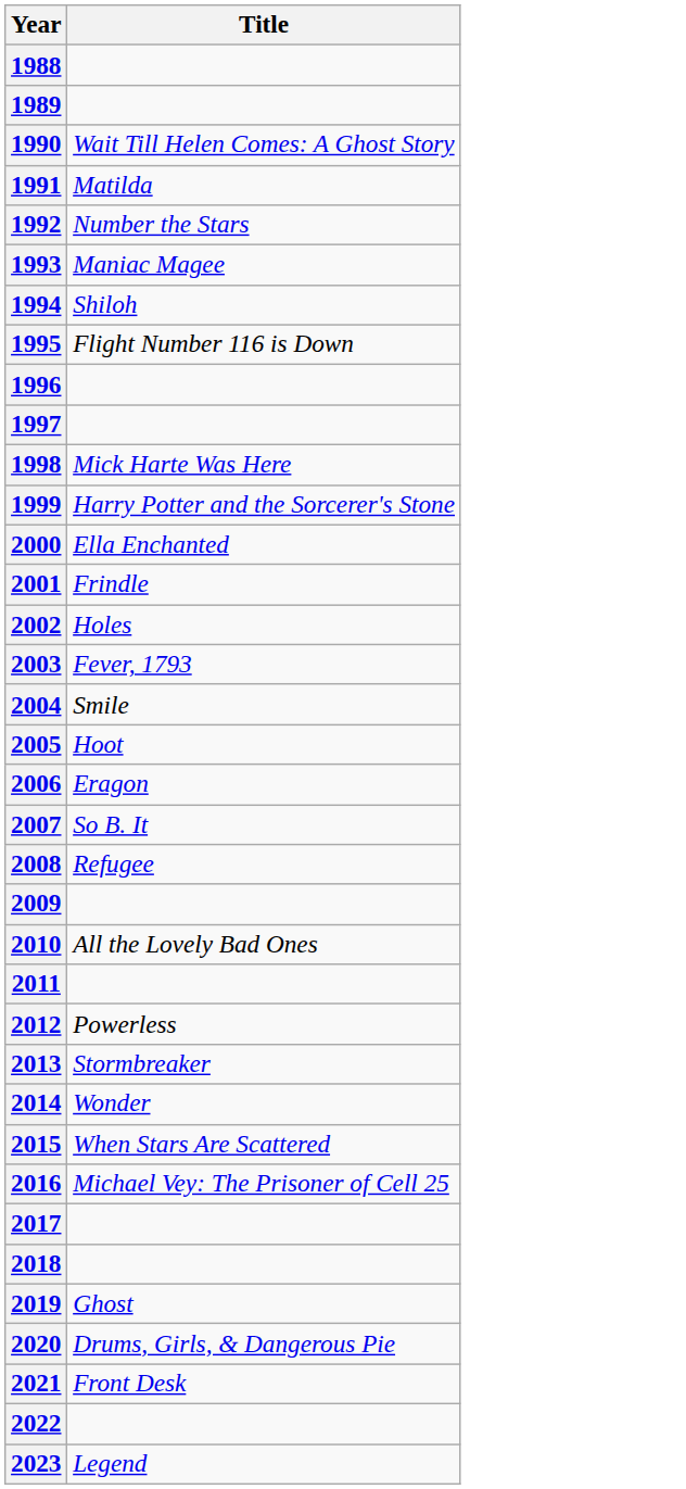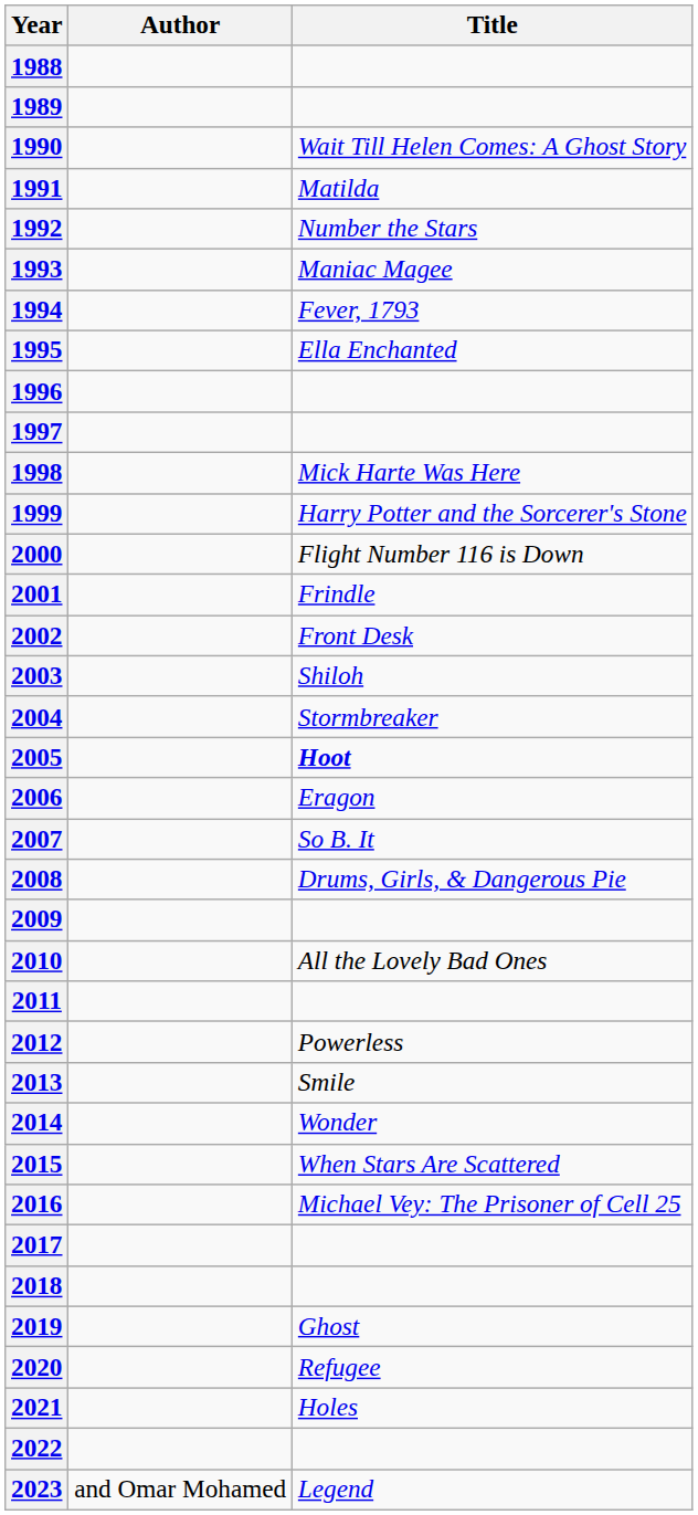+ column: Author | and Omar Mohamed
1994 | Title: Shiloh -> Fever, 1793
1995 | Title: Flight Number 116 is Down -> Ella Enchanted
2000 | Title: Ella Enchanted -> Flight Number 116 is Down
2002 | Title: Holes -> Front Desk
2003 | Title: Fever, 1793 -> Shiloh
2004 | Title: Smile -> Stormbreaker
2005 | Title: normal -> bold
2008 | Title: Refugee -> Drums, Girls, & Dangerous Pie
2013 | Title: Stormbreaker -> Smile
2020 | Title: Drums, Girls, & Dangerous Pie -> Refugee
2021 | Title: Front Desk -> Holes
